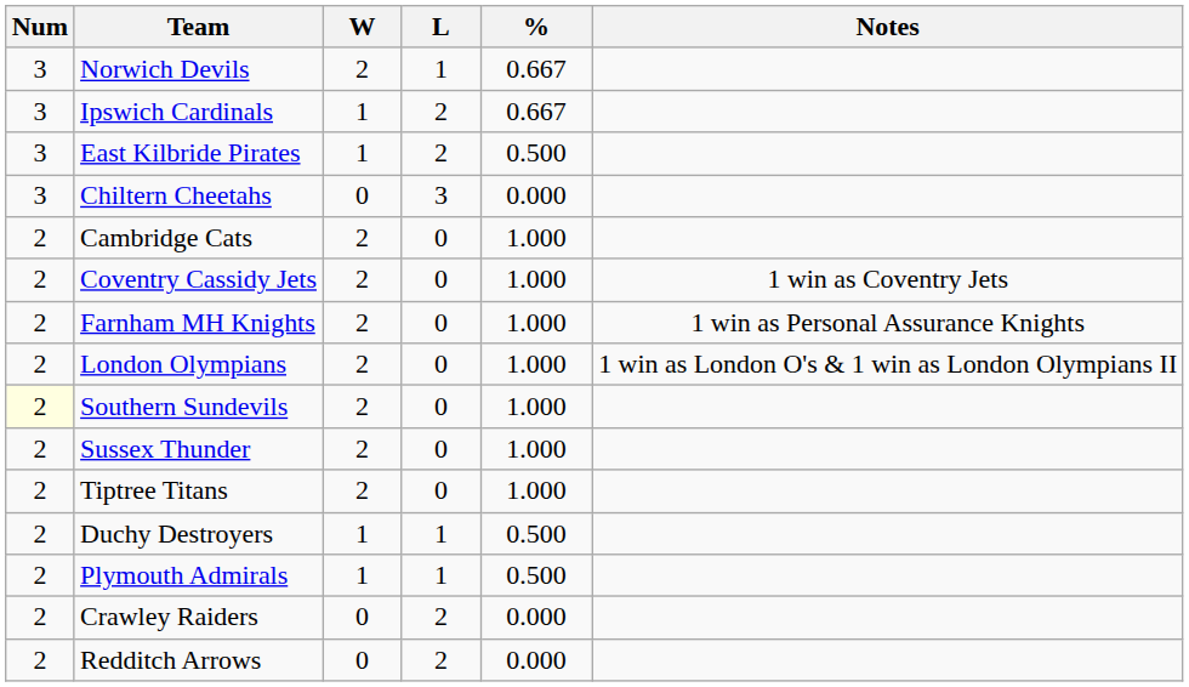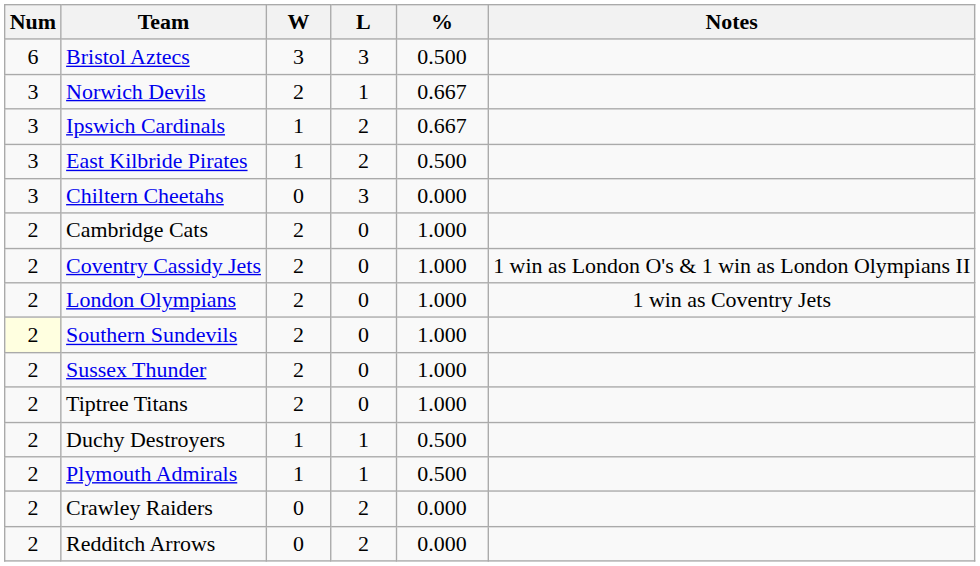+ row: 6 | Bristol Aztecs | 3 | 3 | 0.500
Coventry Cassidy Jets | Notes: 1 win as Coventry Jets -> 1 win as London O's & 1 win as London Olympians II
- row: 2 | Farnham MH Knights | 2 | 0 | 1.000 | 1 win as Personal Assurance Knights
London Olympians | Notes: 1 win as London O's & 1 win as London Olympians II -> 1 win as Coventry Jets
